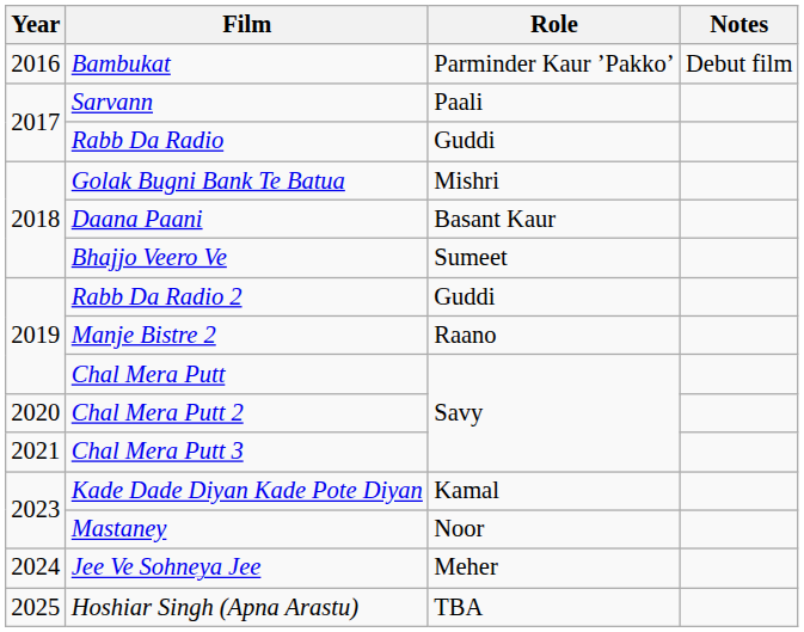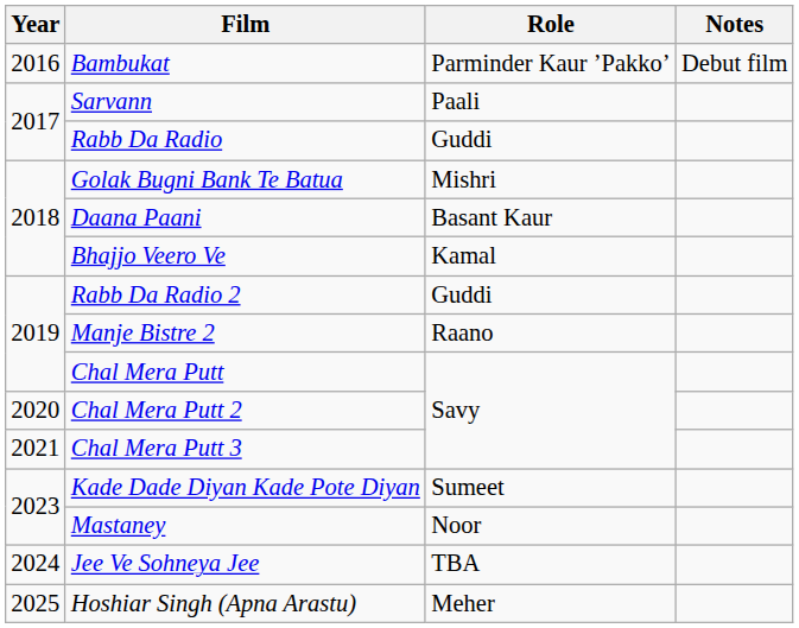Bhajjo Veero Ve | Role: Sumeet -> Kamal
Kade Dade Diyan Kade Pote Diyan | Role: Kamal -> Sumeet
Jee Ve Sohneya Jee | Role: Meher -> TBA
Hoshiar Singh (Apna Arastu) | Role: TBA -> Meher
